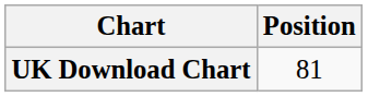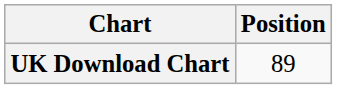UK Download Chart | Position: 81 -> 89
